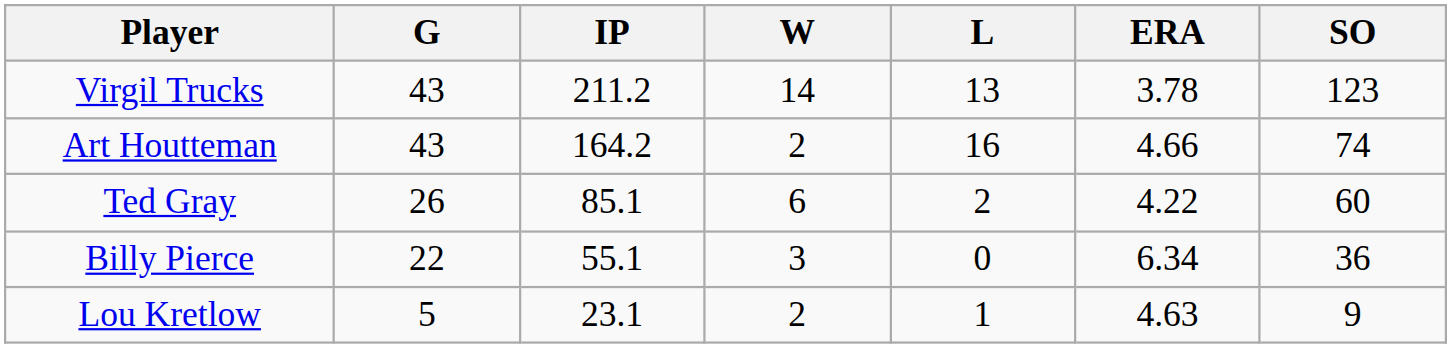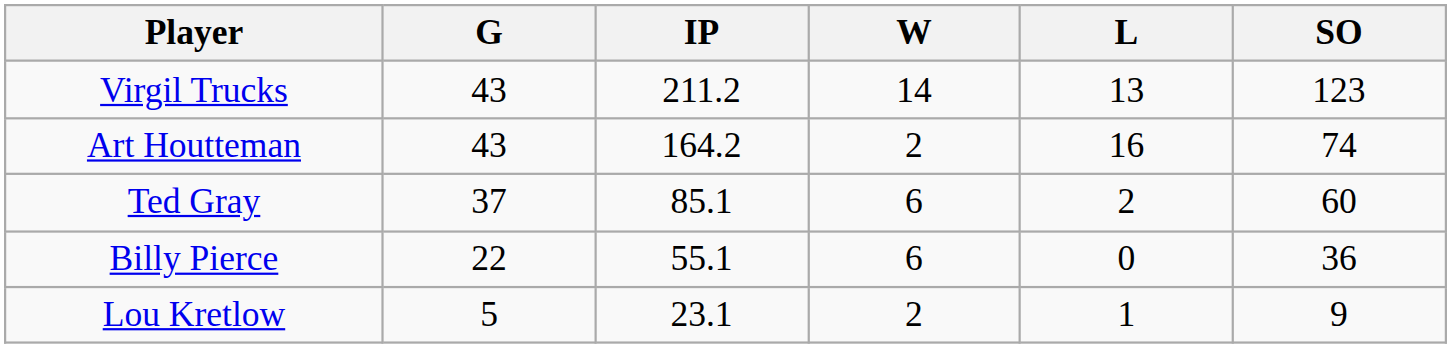- column: ERA | 3.78 | 4.66 | 4.22 | 6.34 | 4.63
Ted Gray | G: 26 -> 37
Billy Pierce | W: 3 -> 6
